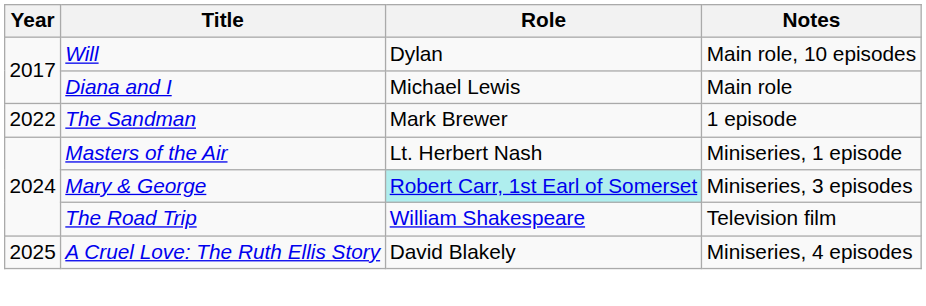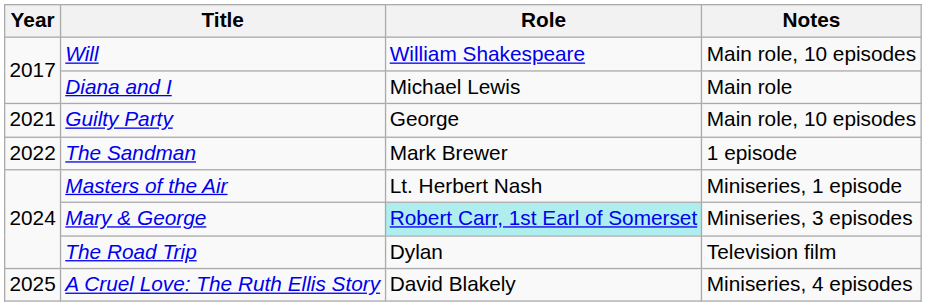Will | Role: Dylan -> William Shakespeare
+ row: 2021 | Guilty Party | George | Main role, 10 episodes
The Road Trip | Role: William Shakespeare -> Dylan
